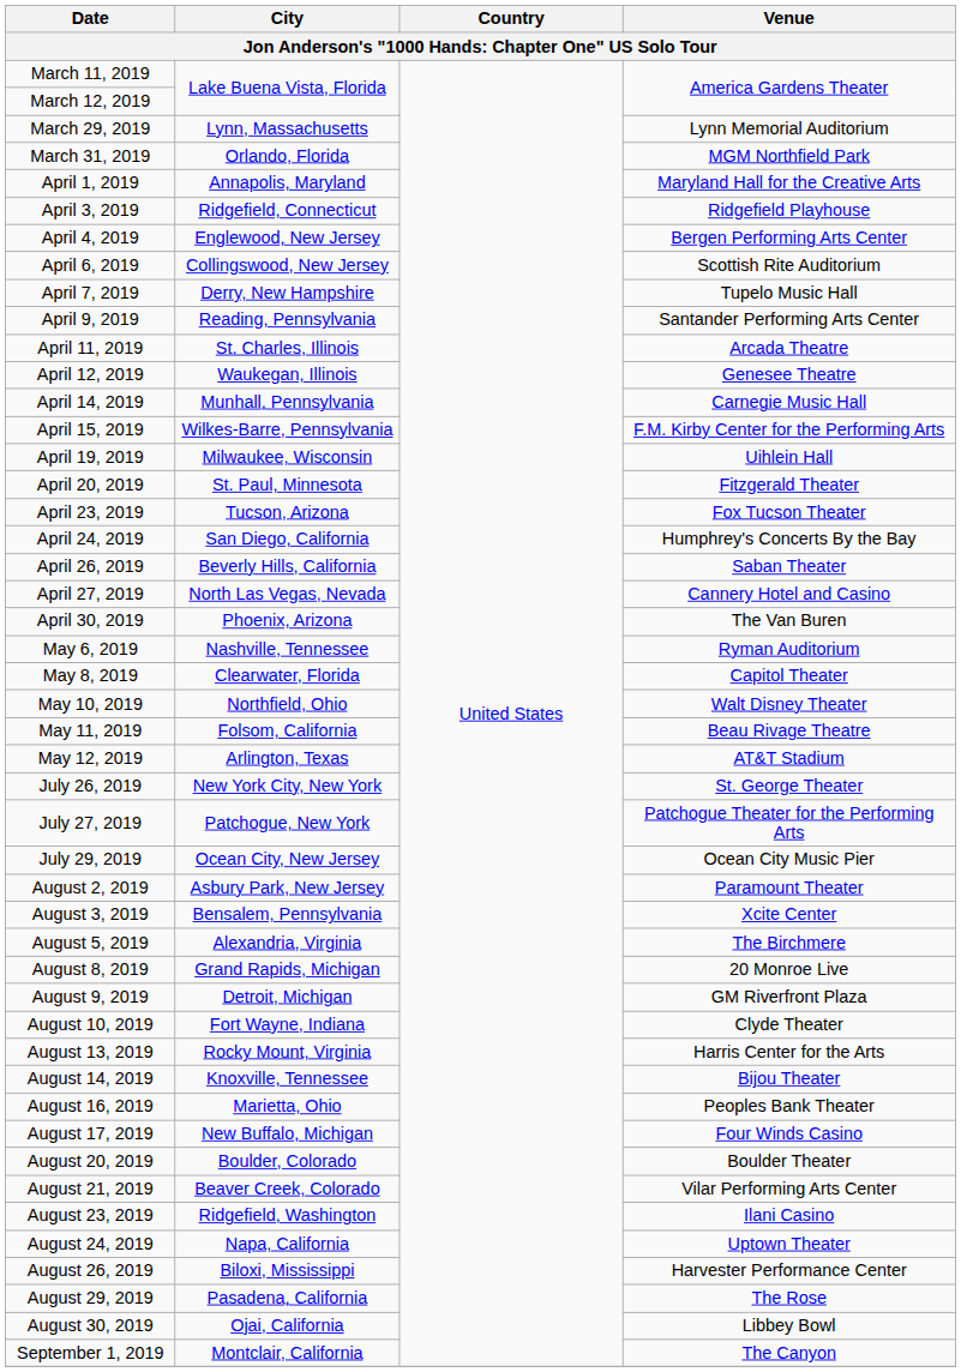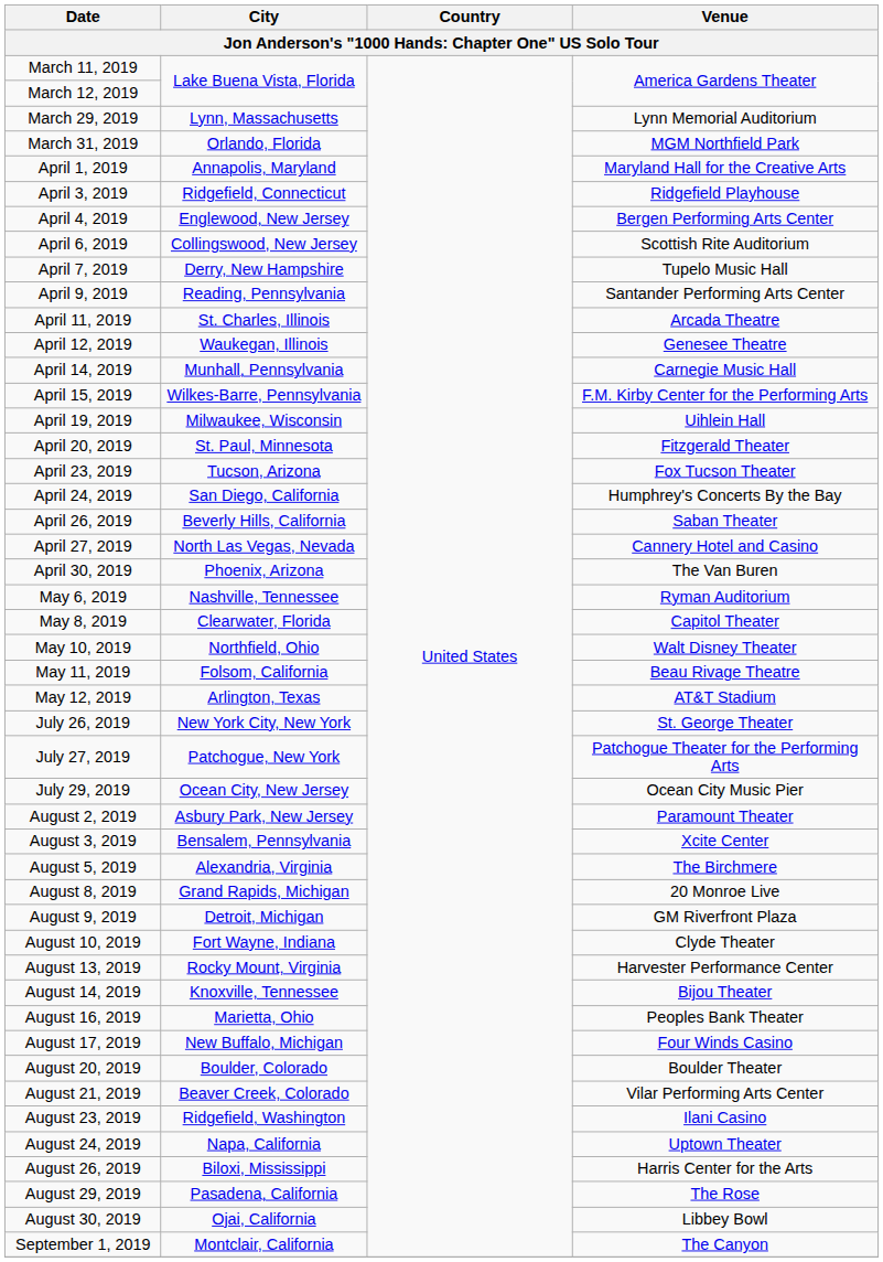August 13, 2019 | Venue: Harris Center for the Arts -> Harvester Performance Center
August 26, 2019 | Venue: Harvester Performance Center -> Harris Center for the Arts
